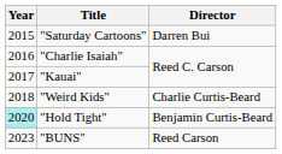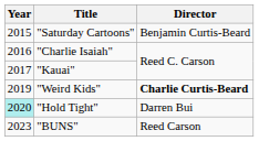"Saturday Cartoons" | Director: Darren Bui -> Benjamin Curtis-Beard
"Weird Kids" | Year: 2018 -> 2019
"Weird Kids" | Director: normal -> bold
"Hold Tight" | Director: Benjamin Curtis-Beard -> Darren Bui
